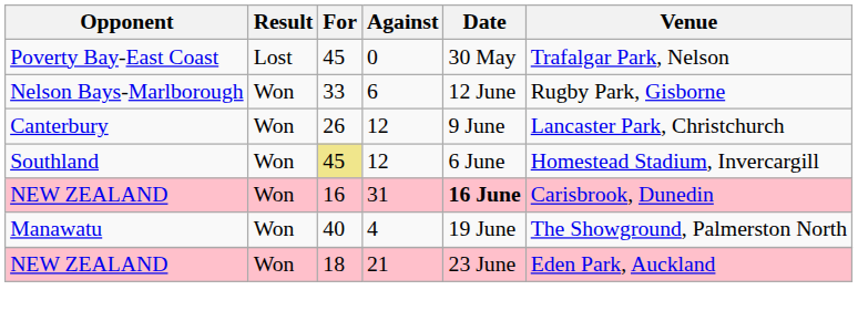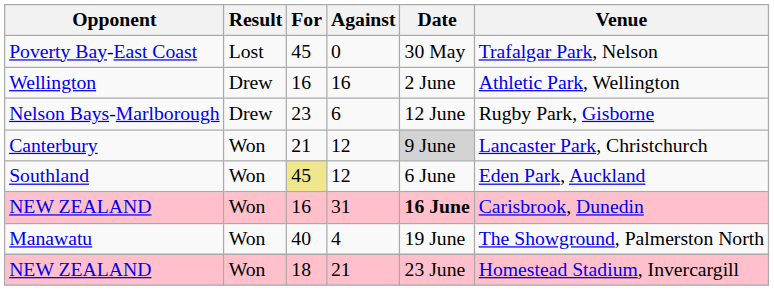+ row: Wellington | Drew | 16 | 16 | 2 June | Athletic Park, Wellington
Nelson Bays-Marlborough | Result: Won -> Drew
Nelson Bays-Marlborough | For: 33 -> 23
Canterbury | For: 26 -> 21
Canterbury | Date: no background -> lightgrey background
Southland | Venue: Homestead Stadium, Invercargill -> Eden Park, Auckland
NEW ZEALAND / 21 | Venue: Eden Park, Auckland -> Homestead Stadium, Invercargill
